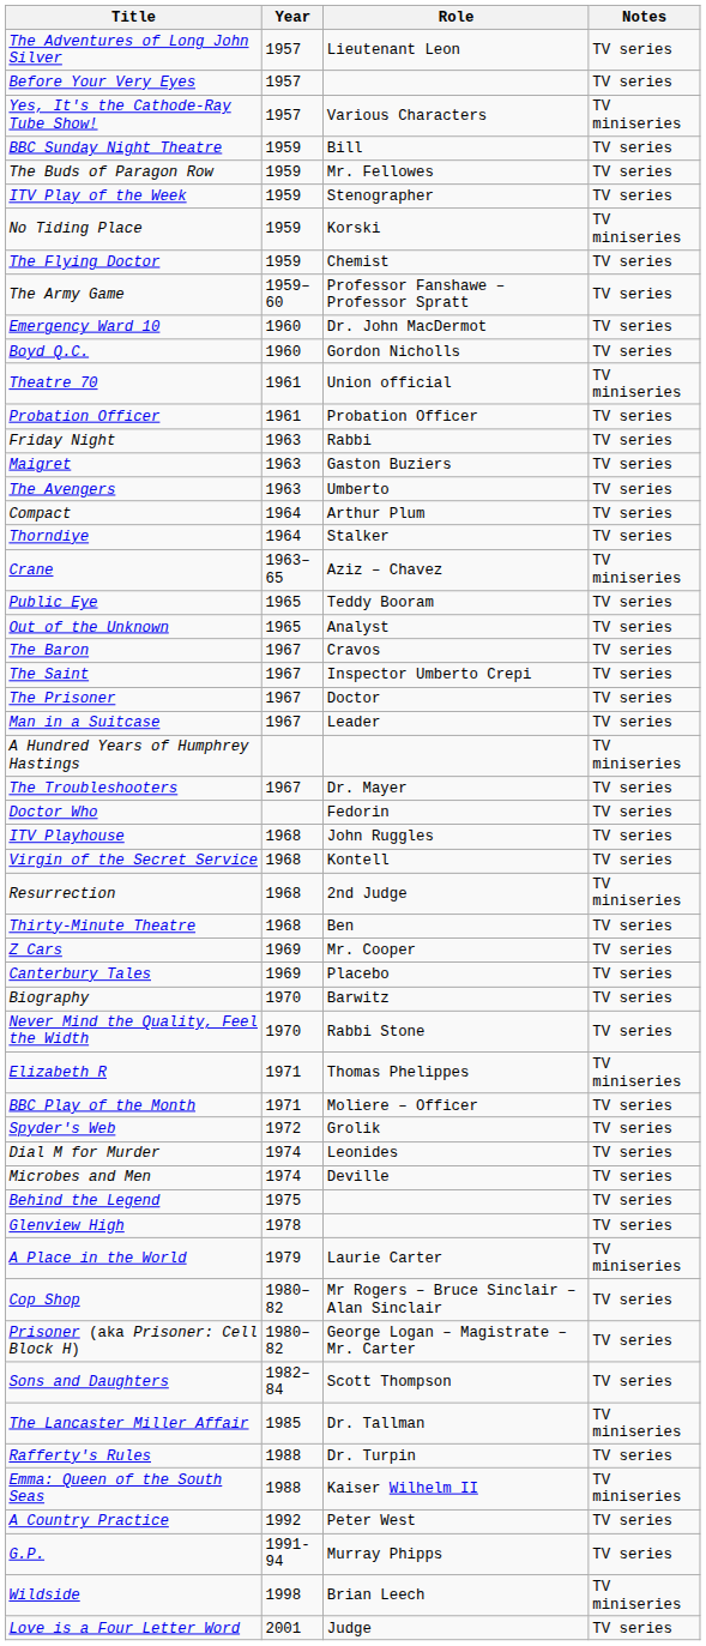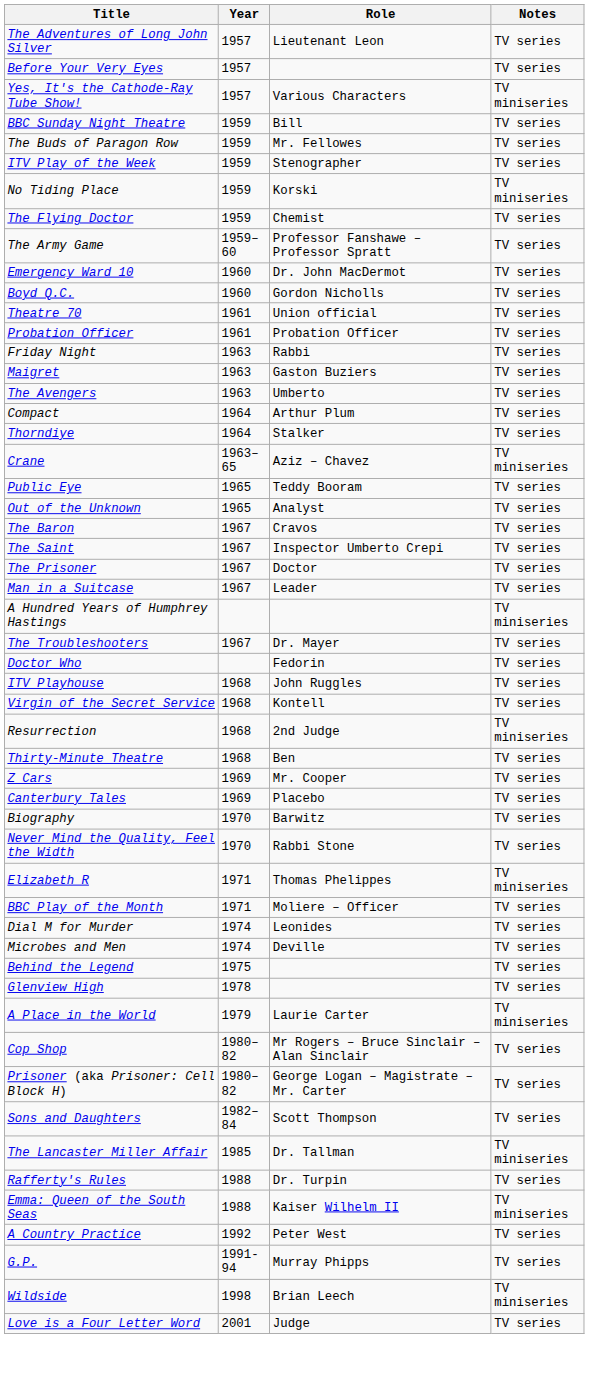Theatre 70 | Notes: TV miniseries -> TV series
- row: Spyder's Web | 1972 | Grolik | TV series
